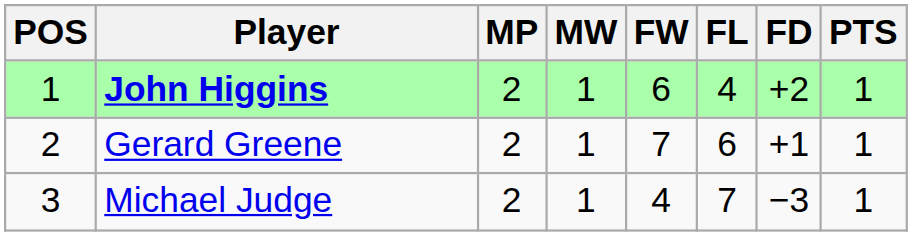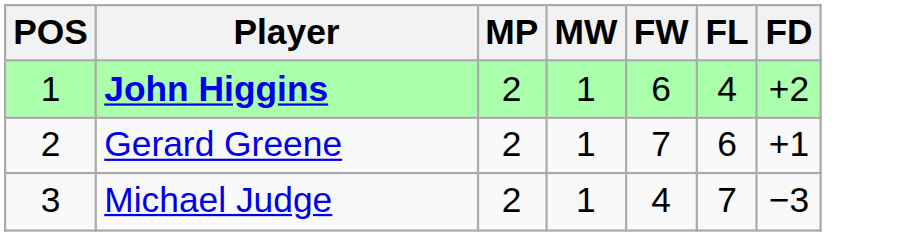- column: PTS | 1 | 1 | 1
